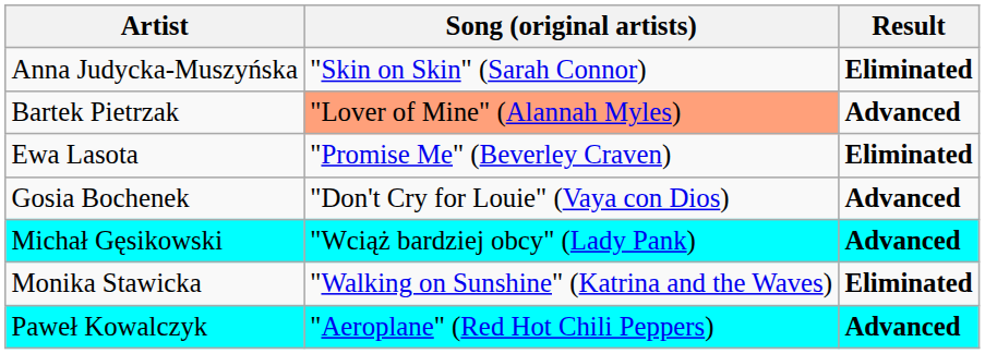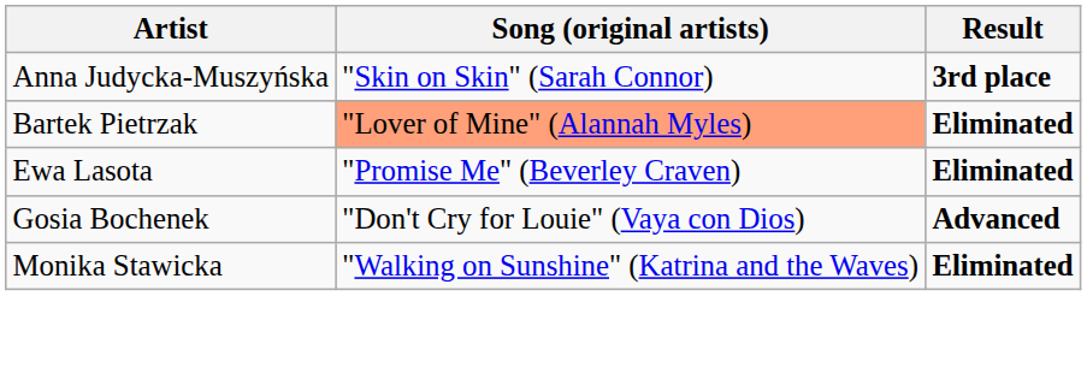Anna Judycka-Muszyńska | Result: Eliminated -> 3rd place
Bartek Pietrzak | Result: Advanced -> Eliminated
- row: Michał Gęsikowski | "Wciąż bardziej obcy" (Lady Pank) | Advanced
- row: Paweł Kowalczyk | "Aeroplane" (Red Hot Chili Peppers) | Advanced
